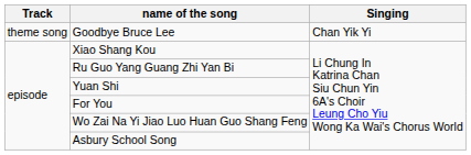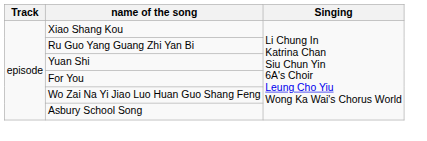- row: theme song | Goodbye Bruce Lee | Chan Yik Yi
